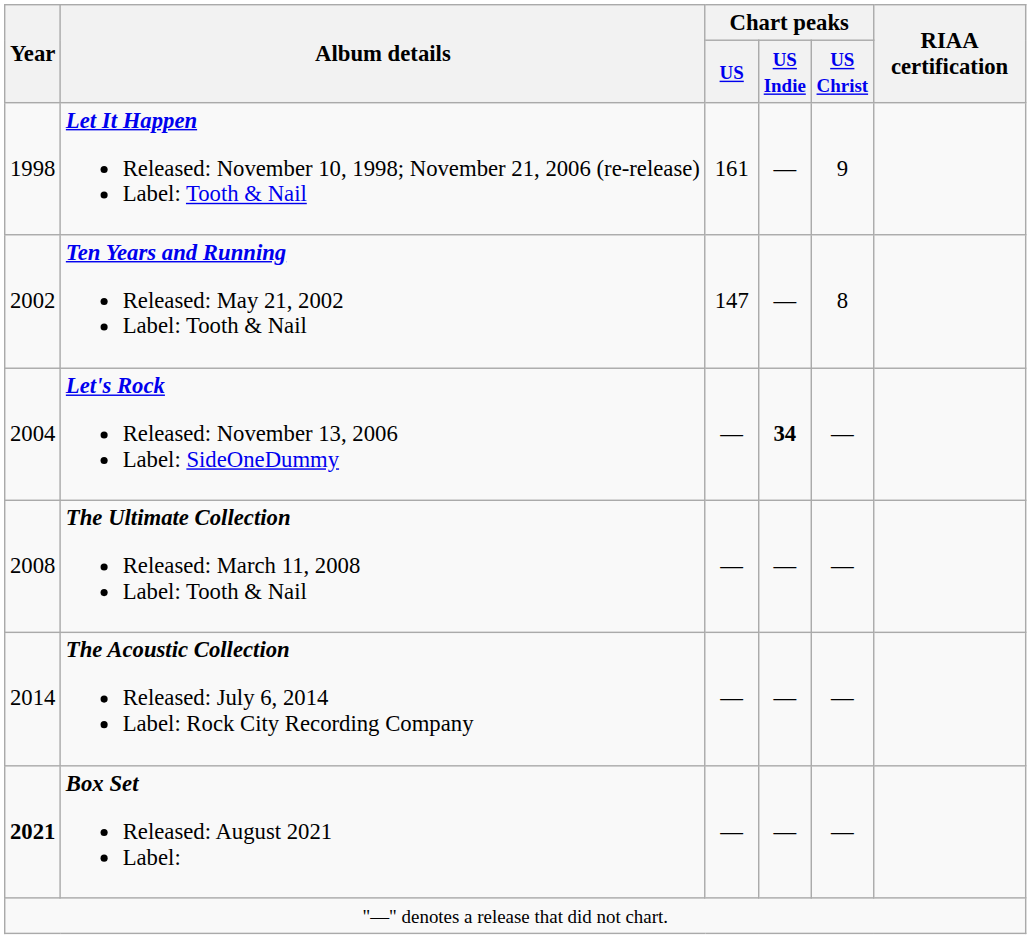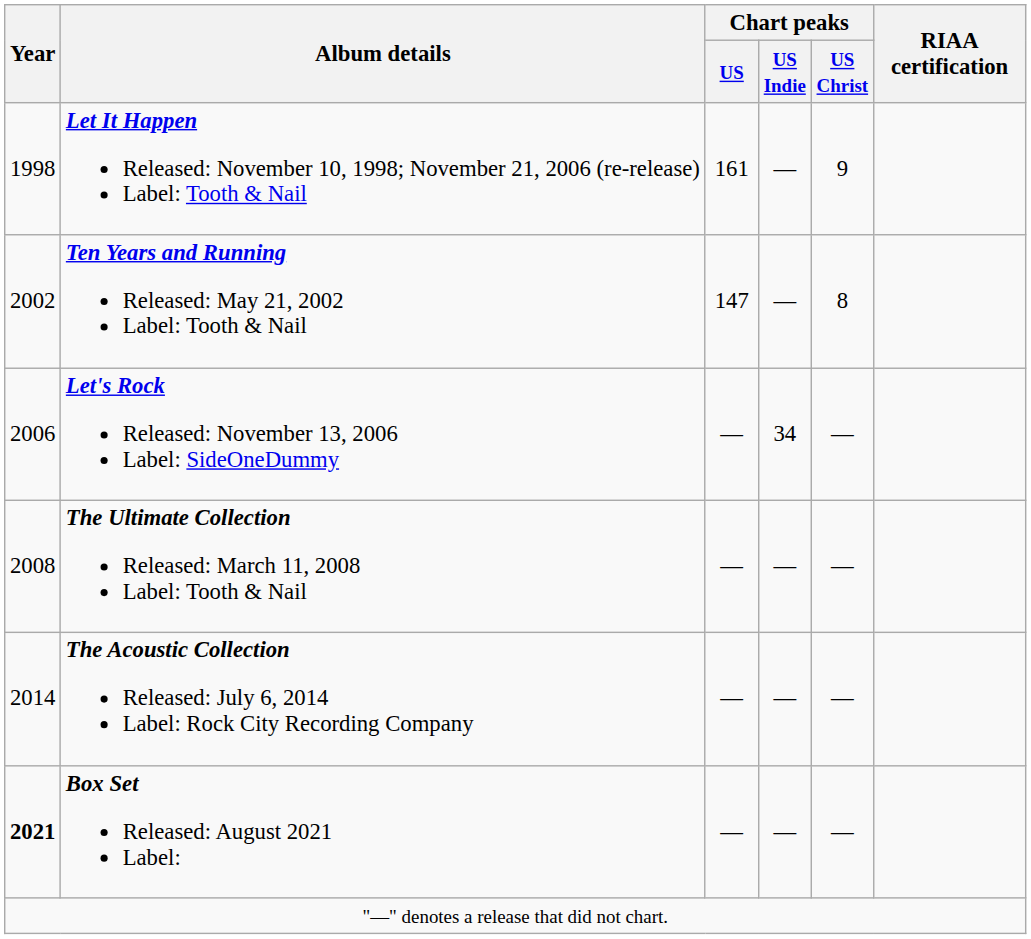Let's Rock Released: November 13, 2006 Label: SideOneDummy | Year: 2004 -> 2006
Let's Rock Released: November 13, 2006 Label: SideOneDummy | Chart peaks / US Indie: bold -> normal
